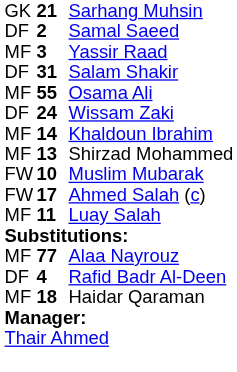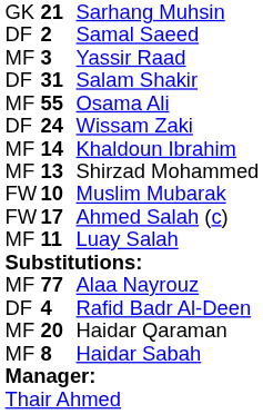Haidar Qaraman | column 2: 18 -> 20
+ row: MF | 8 | Haidar Sabah
